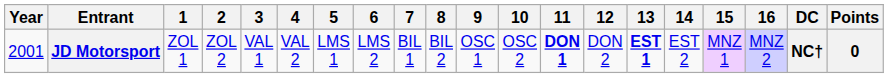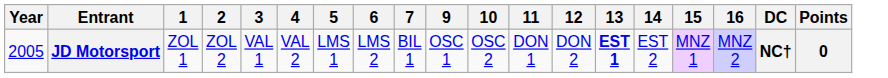- column: 8 | BIL 2
JD Motorsport | Year: 2001 -> 2005
JD Motorsport | 11: bold -> normal
